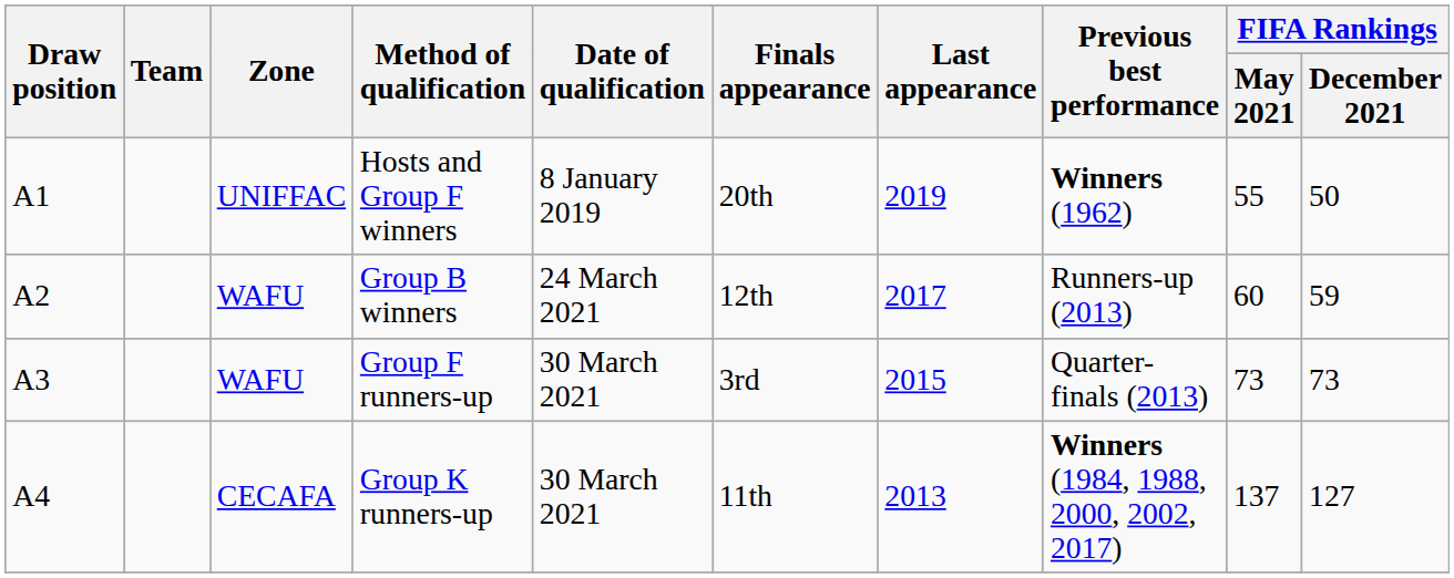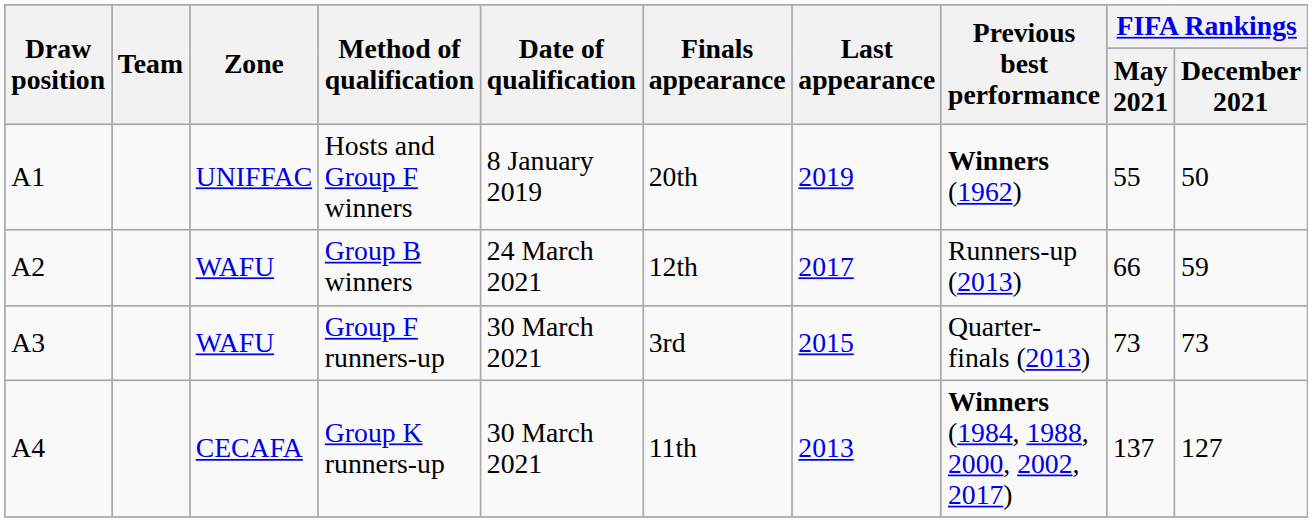Group B winners | FIFA Rankings / May 2021: 60 -> 66
